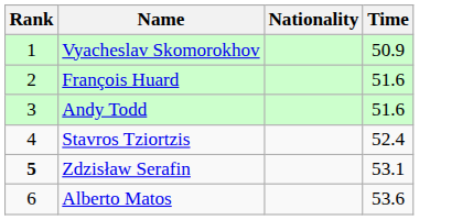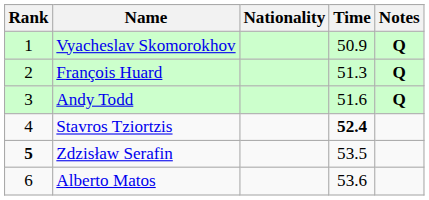+ column: Notes | Q | Q | Q
François Huard | Time: 51.6 -> 51.3
Stavros Tziortzis | Time: normal -> bold
Zdzisław Serafin | Time: 53.1 -> 53.5
